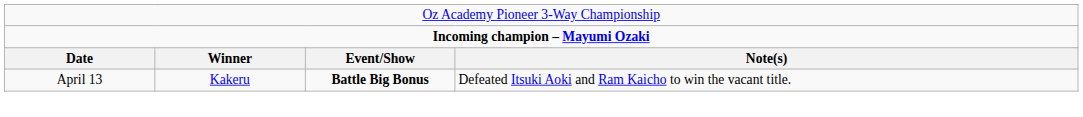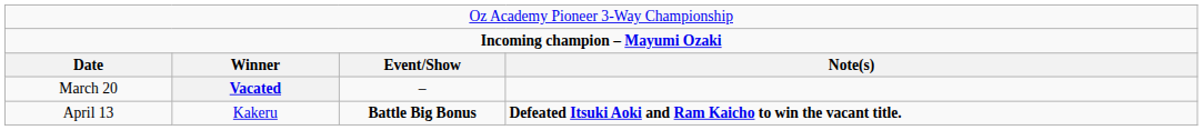+ row: March 20 | Vacated | –
April 13 | column 4: normal -> bold
